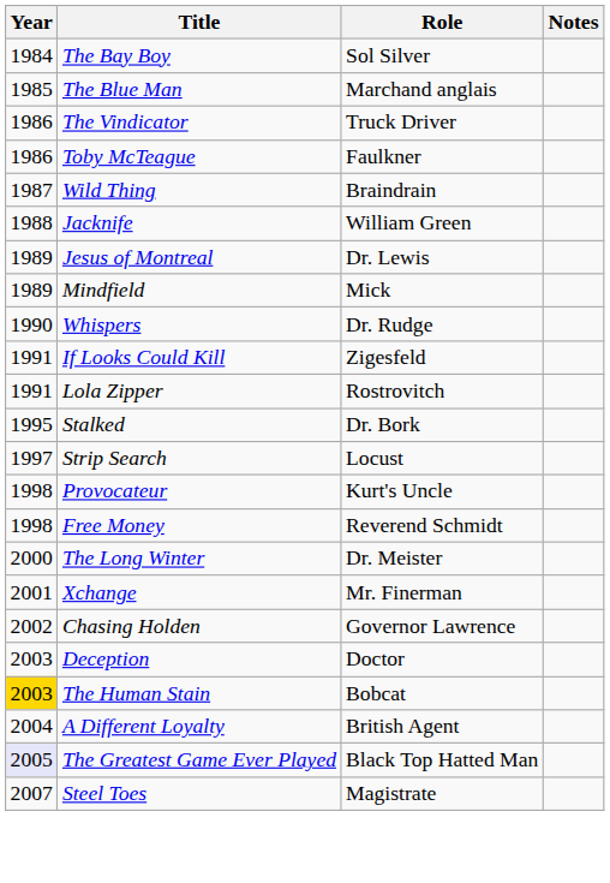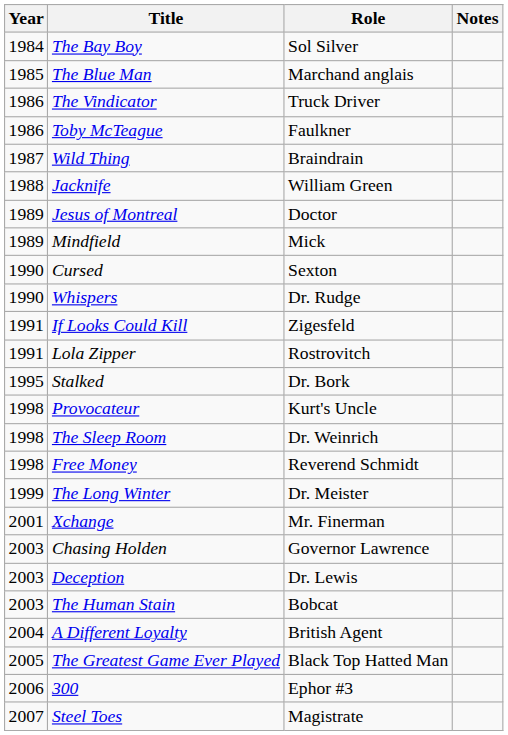Jesus of Montreal | Role: Dr. Lewis -> Doctor
+ row: 1990 | Cursed | Sexton
- row: 1997 | Strip Search | Locust
+ row: 1998 | The Sleep Room | Dr. Weinrich
The Long Winter | Year: 2000 -> 1999
Chasing Holden | Year: 2002 -> 2003
Deception | Role: Doctor -> Dr. Lewis
The Human Stain | Year: gold background -> no background
The Greatest Game Ever Played | Year: lavender background -> no background
+ row: 2006 | 300 | Ephor #3
